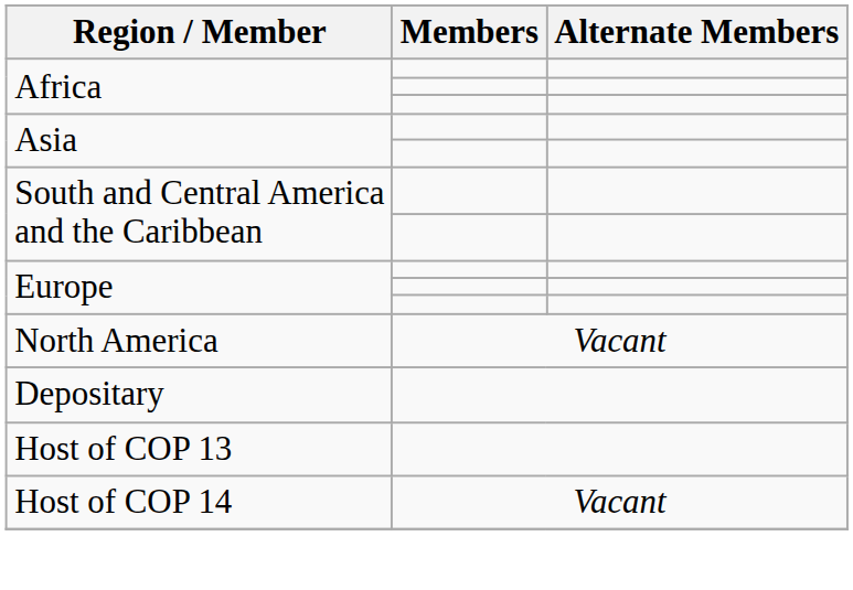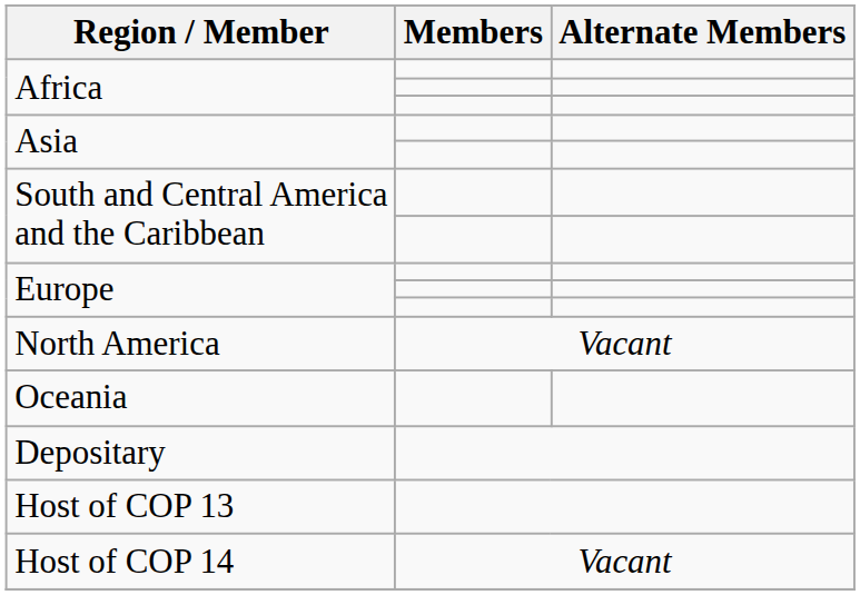+ row: Oceania
